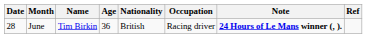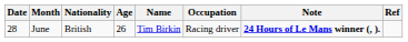columns swapped: Name <-> Nationality
June | Age: 36 -> 26
